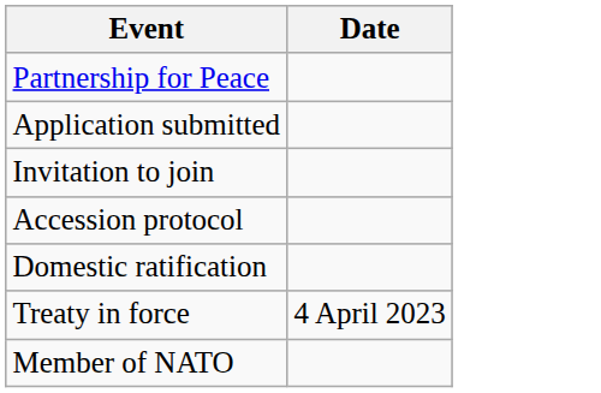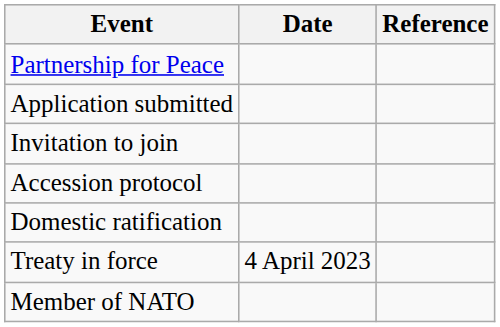+ column: Reference
